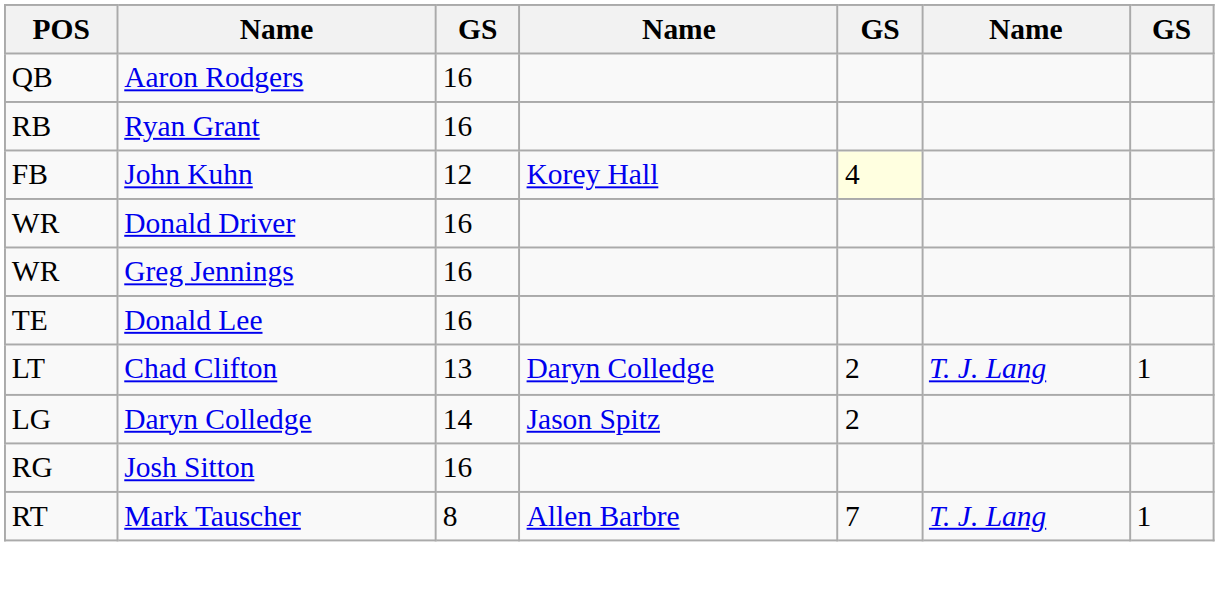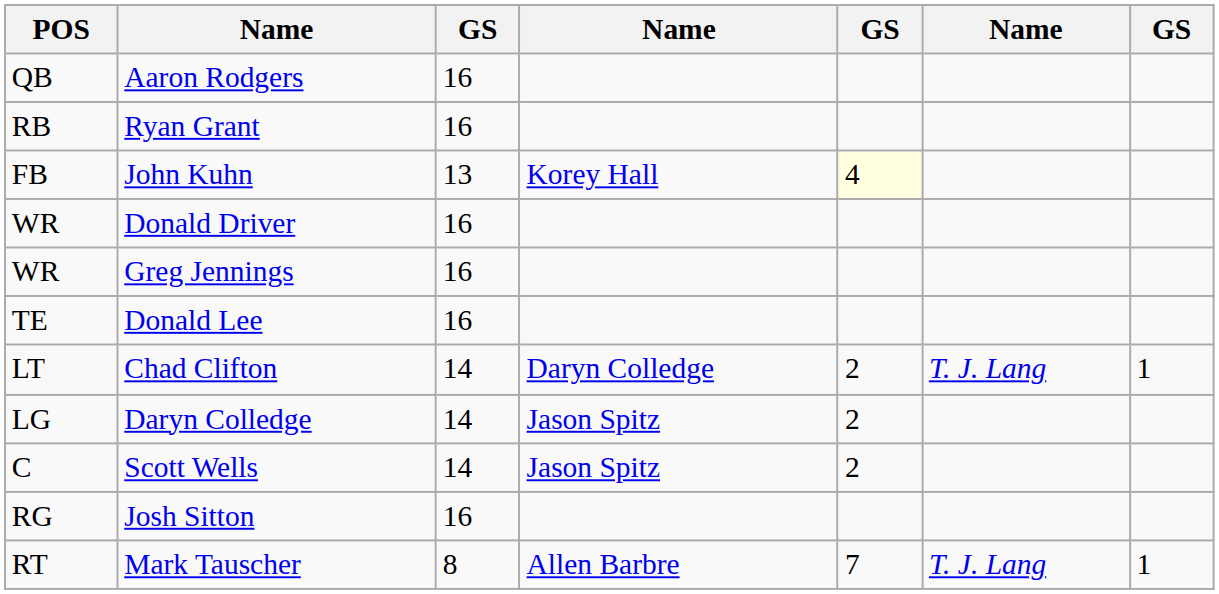John Kuhn | column 3: 12 -> 13
Chad Clifton | column 3: 13 -> 14
+ row: C | Scott Wells | 14 | Jason Spitz | 2
